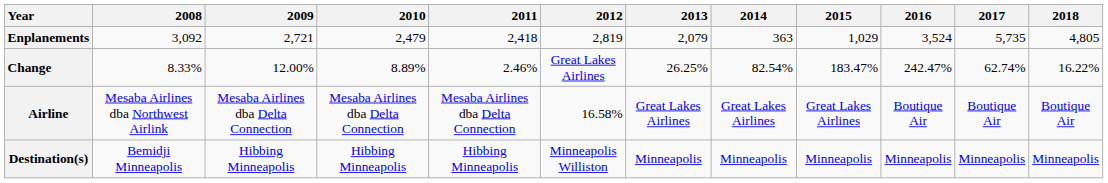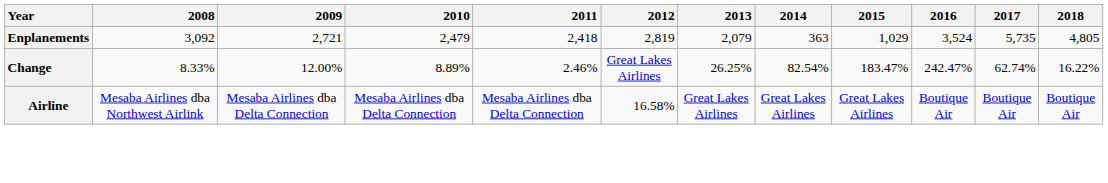- row: Destination(s) | Bemidji Minneapolis | Hibbing Minneapolis | Hibbing Minneapolis | Hibbing Minneapolis | Minneapolis Williston | Minneapolis | Minneapolis | Minneapolis | Minneapolis | Minneapolis | Minneapolis
